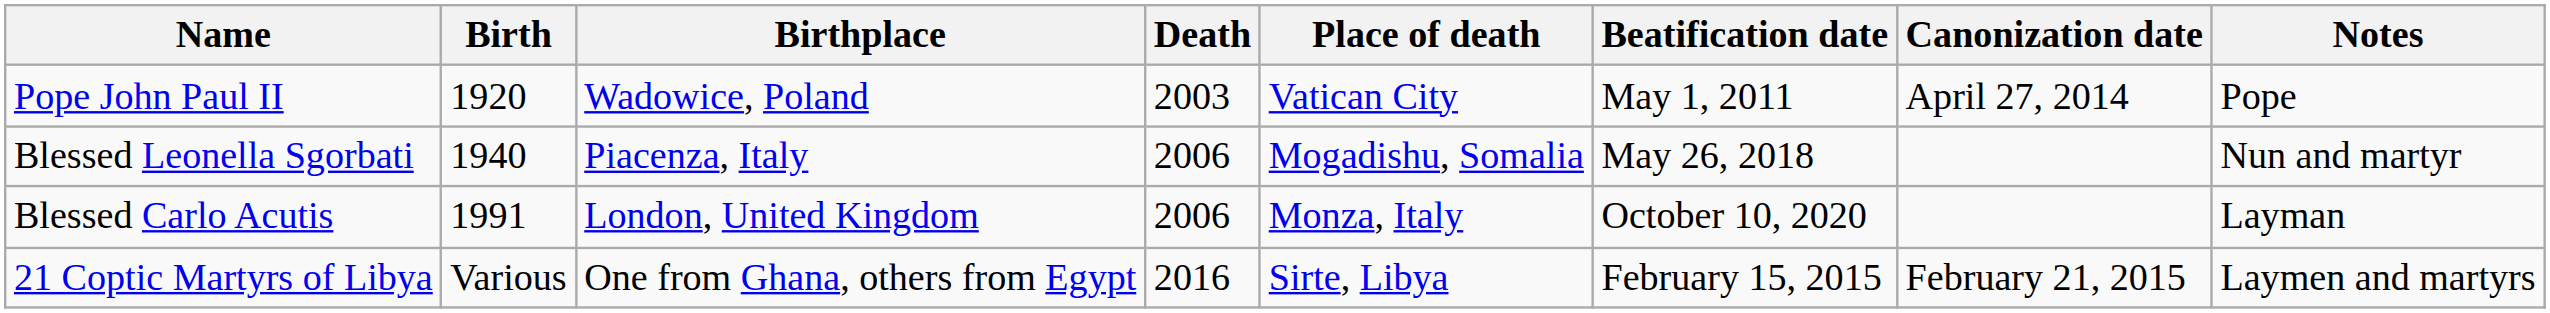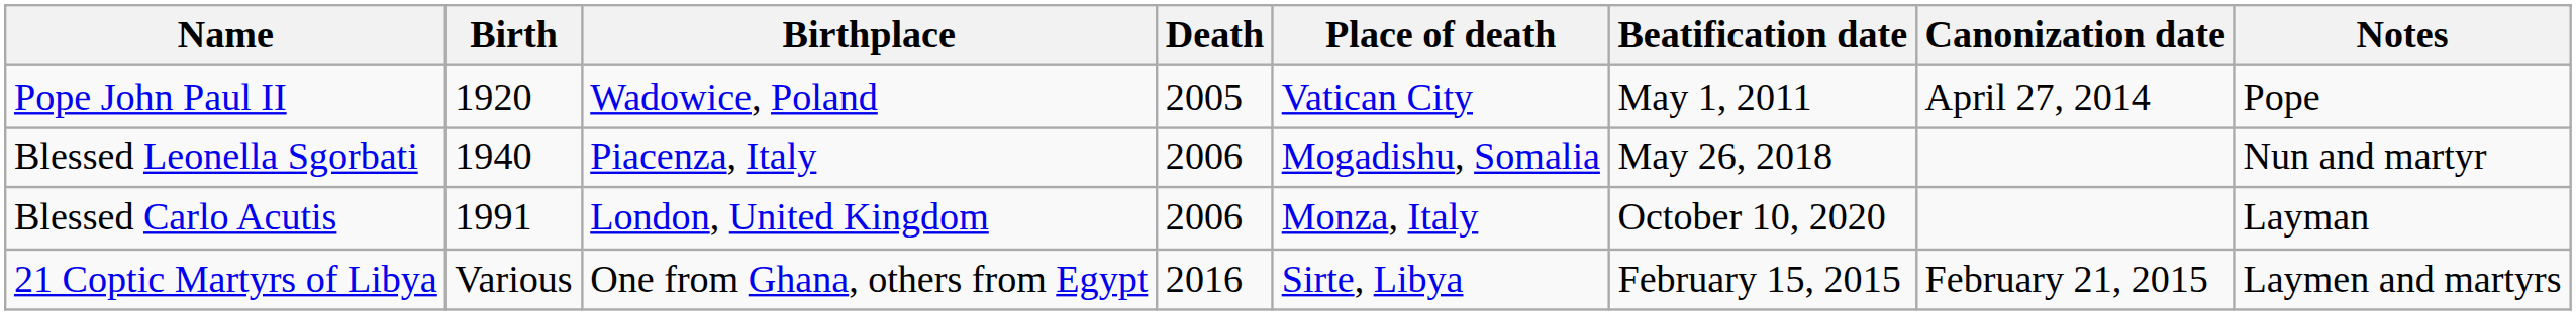Pope John Paul II | Death: 2003 -> 2005
